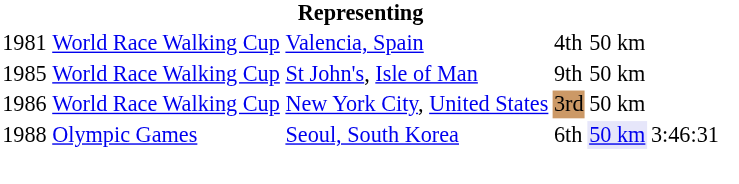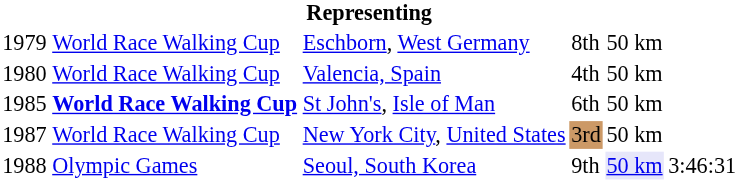+ row: 1979 | World Race Walking Cup | Eschborn, West Germany | 8th | 50 km
Valencia, Spain | column 1: 1981 -> 1980
St John's, Isle of Man | column 2: normal -> bold
St John's, Isle of Man | column 4: 9th -> 6th
New York City, United States | column 1: 1986 -> 1987
Seoul, South Korea | column 4: 6th -> 9th
